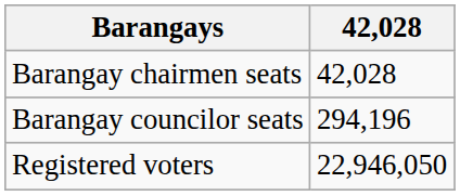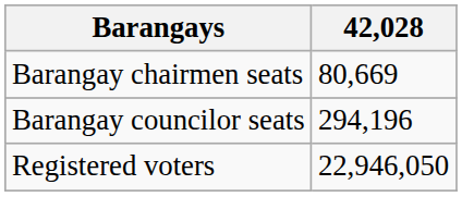Barangay chairmen seats | 42,028: 42,028 -> 80,669
